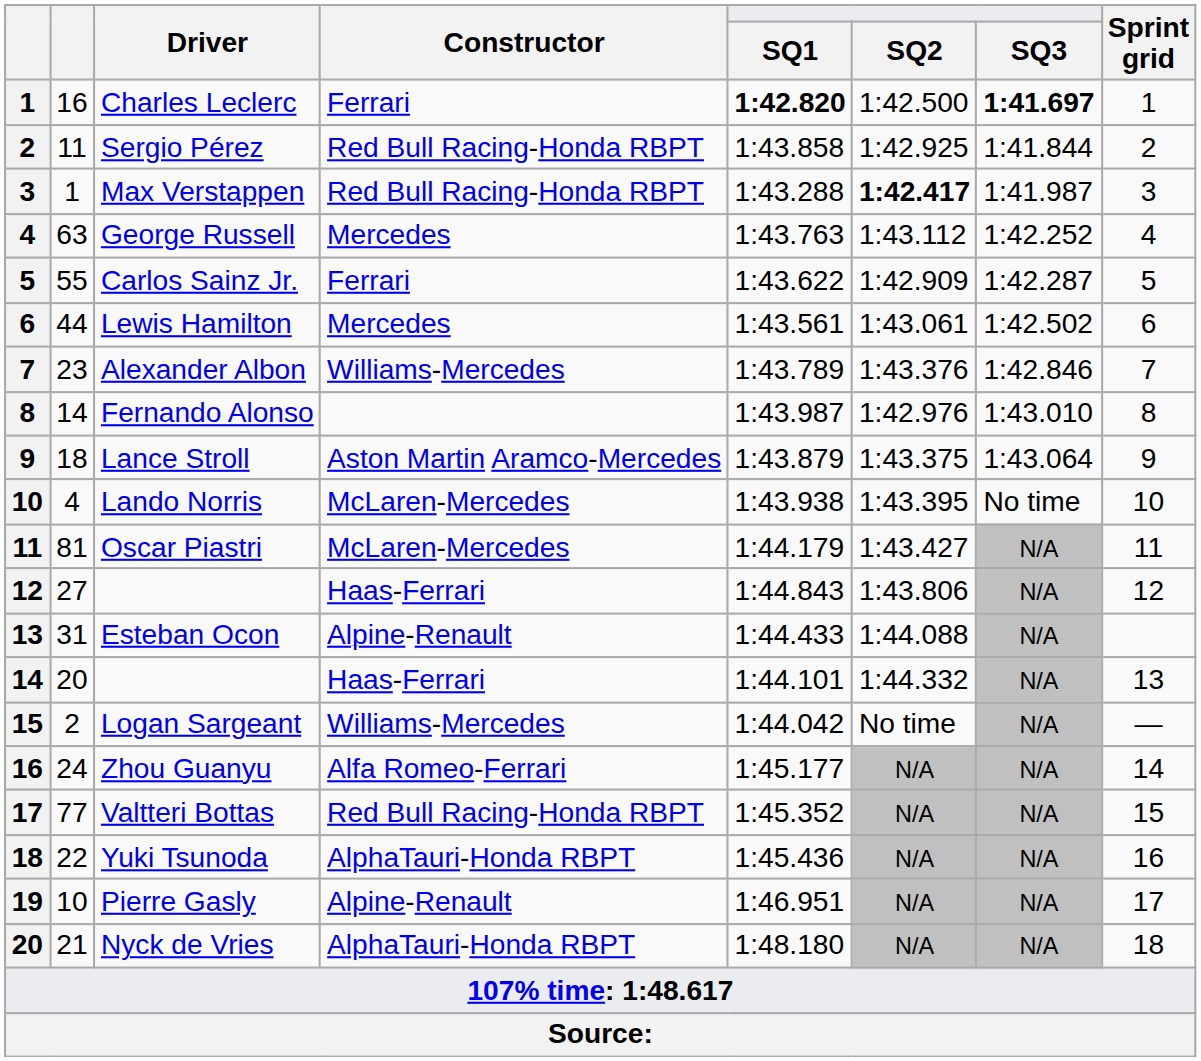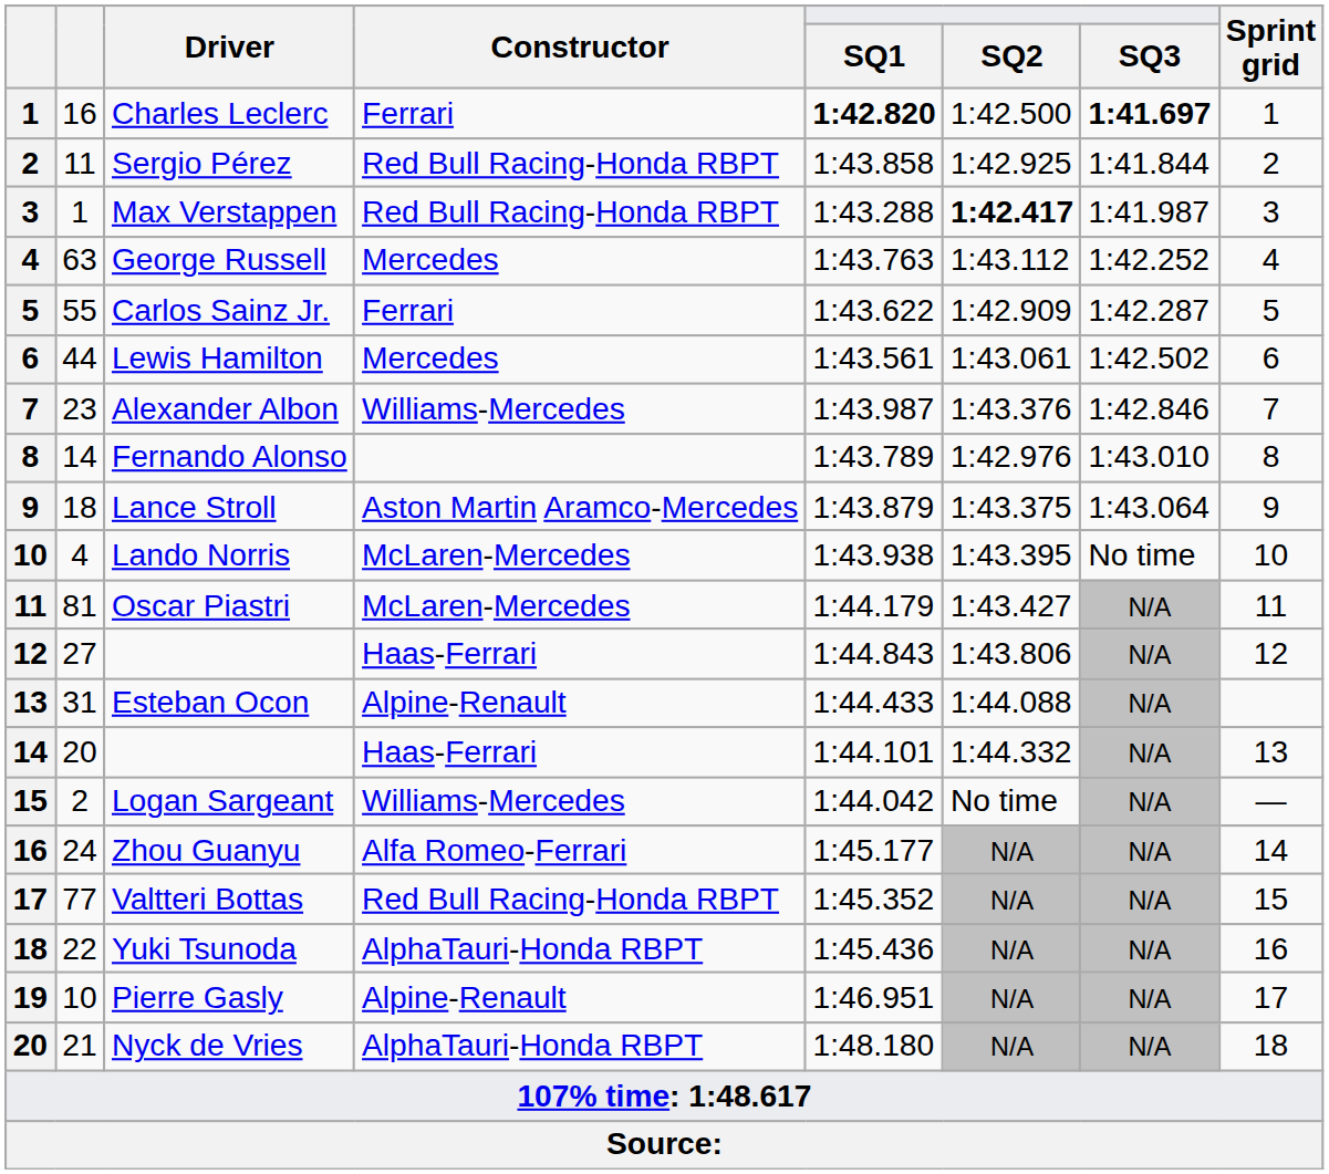Alexander Albon | SQ1: 1:43.789 -> 1:43.987
Fernando Alonso | SQ1: 1:43.987 -> 1:43.789
